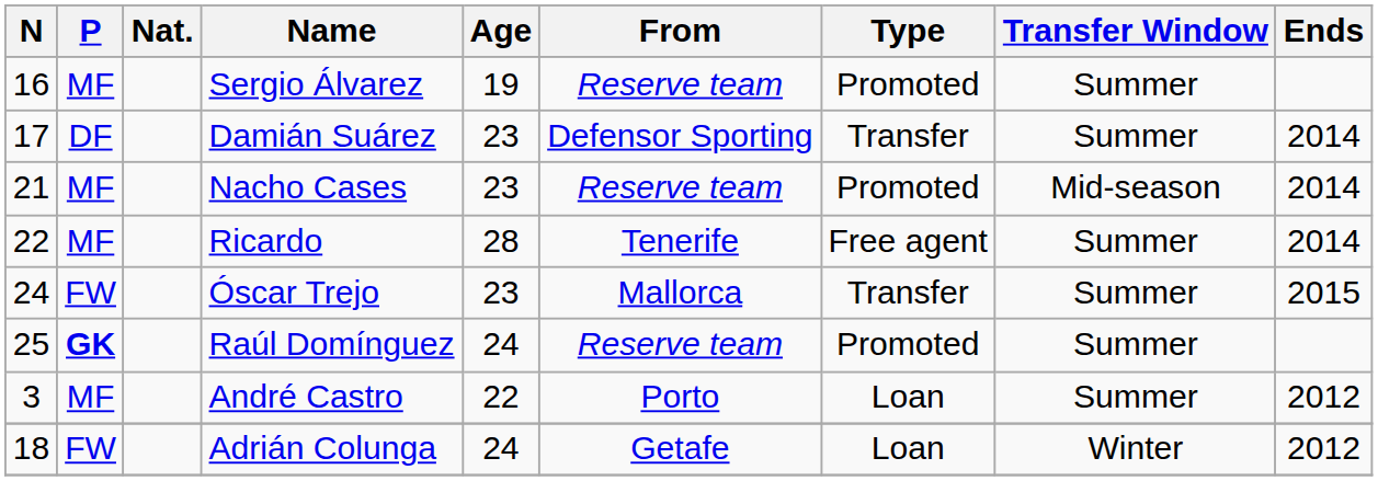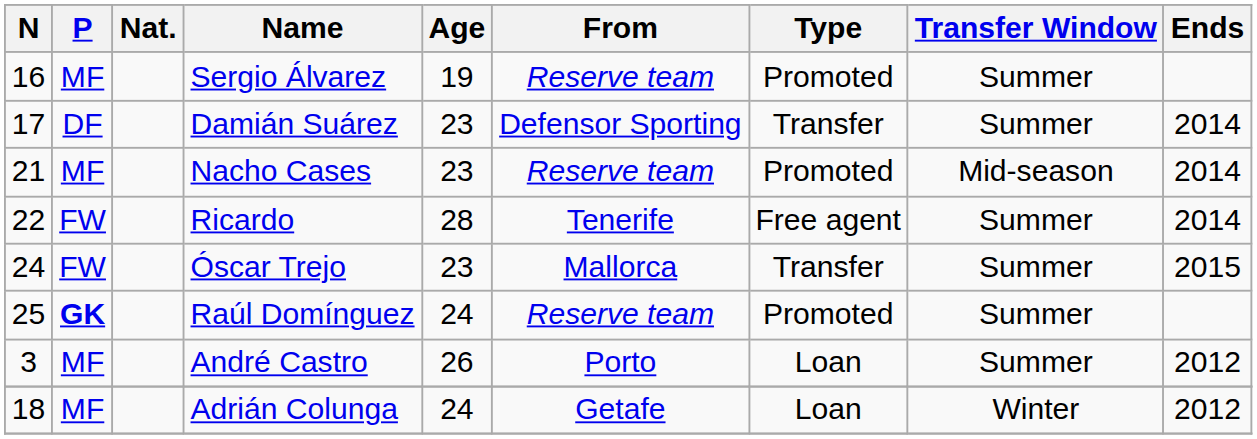Ricardo | P: MF -> FW
André Castro | Age: 22 -> 26
Adrián Colunga | P: FW -> MF
